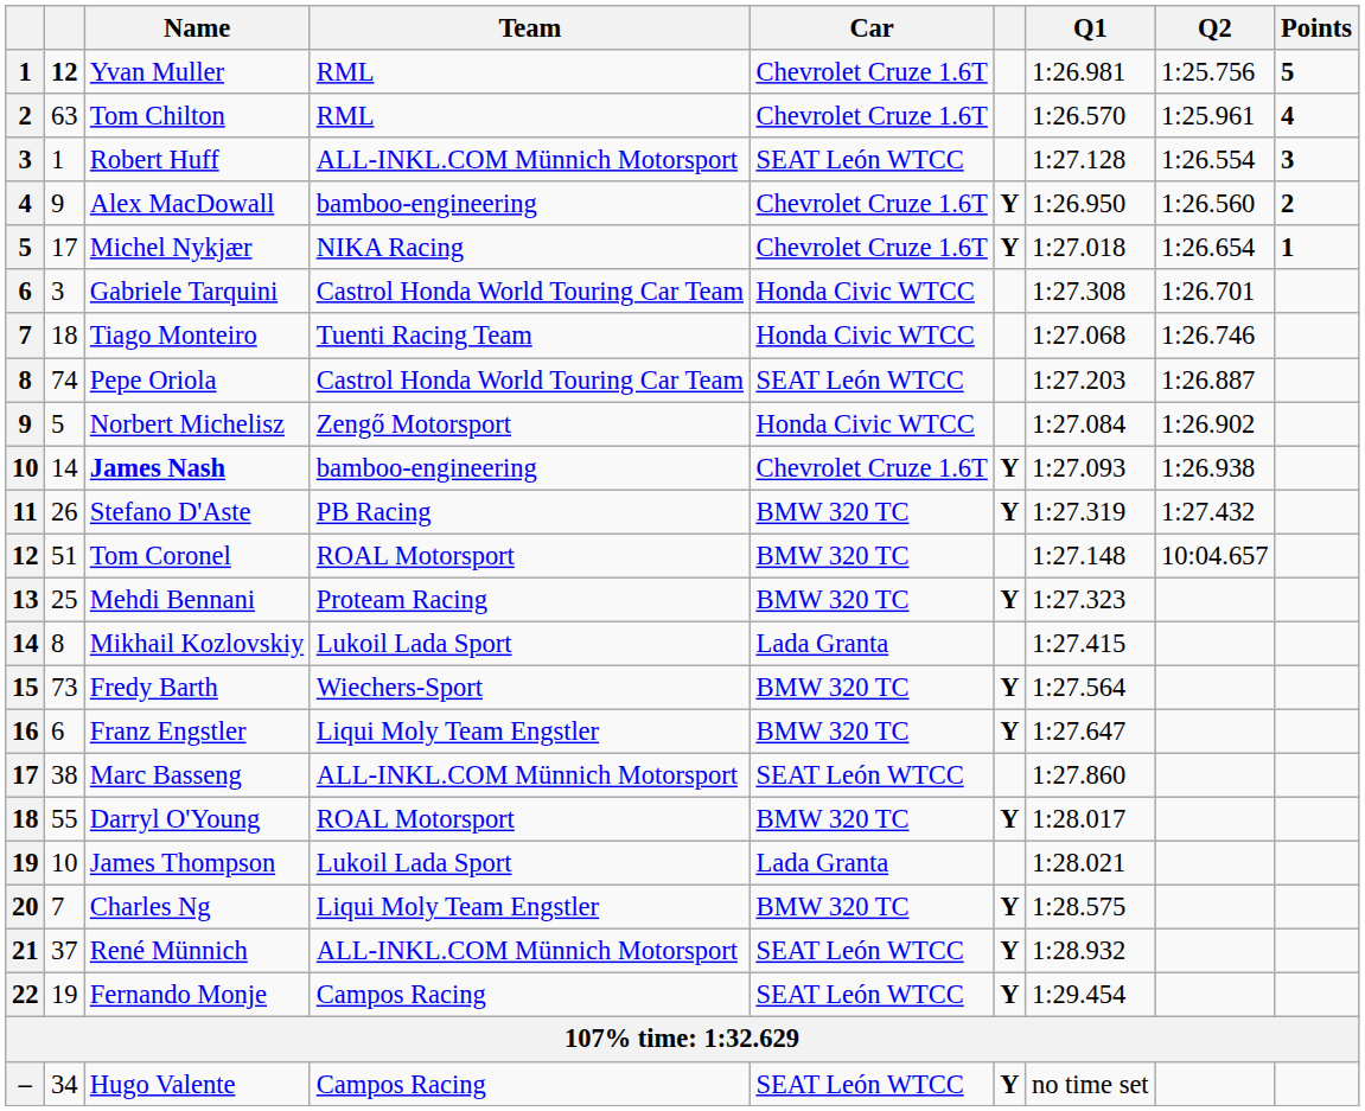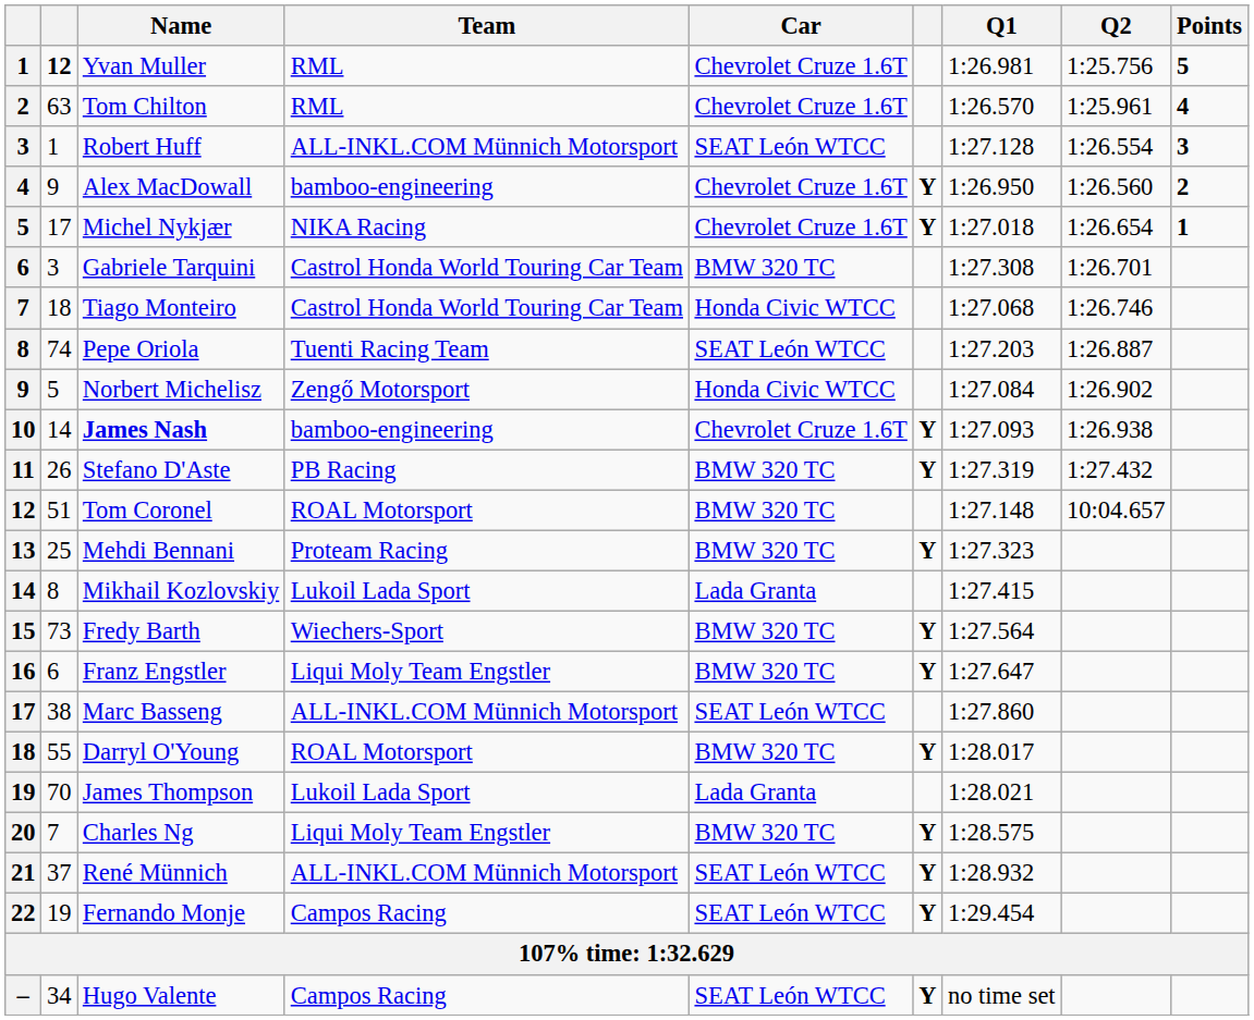Gabriele Tarquini | Car: Honda Civic WTCC -> BMW 320 TC
Tiago Monteiro | Team: Tuenti Racing Team -> Castrol Honda World Touring Car Team
Pepe Oriola | Team: Castrol Honda World Touring Car Team -> Tuenti Racing Team
James Thompson | column 2: 10 -> 70
